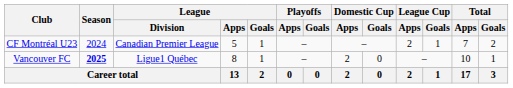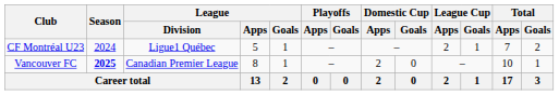CF Montréal U23 | League / Division: Canadian Premier League -> Ligue1 Québec
Vancouver FC | League / Division: Ligue1 Québec -> Canadian Premier League
